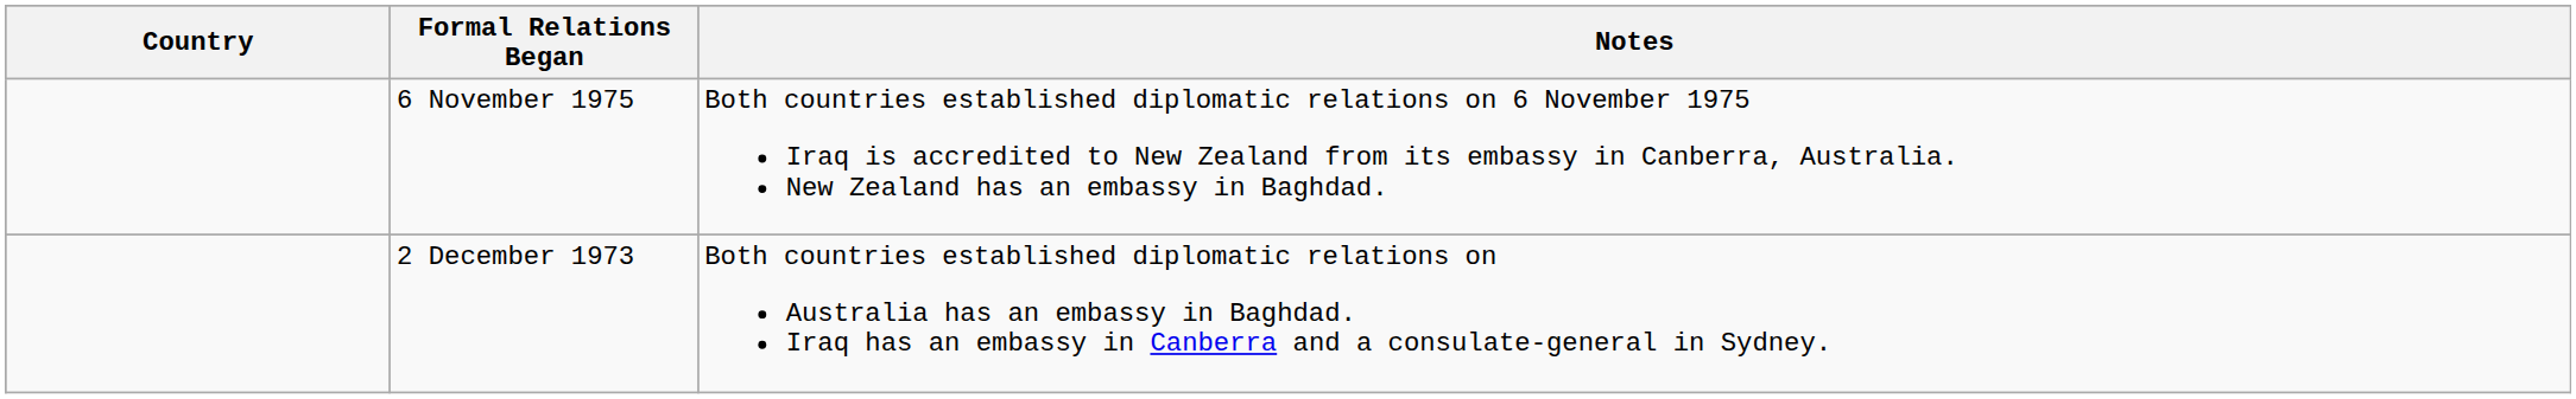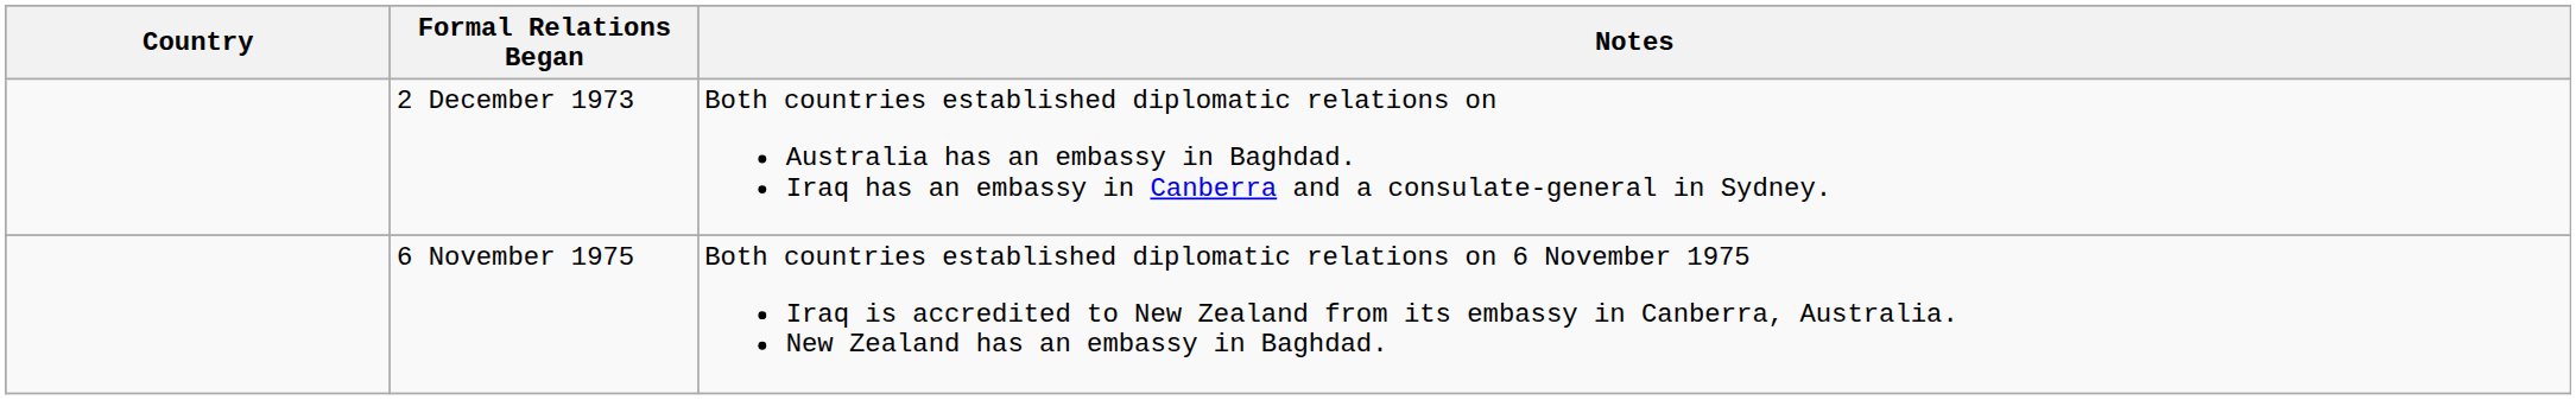rows swapped: 2 December 1973 <-> 6 November 1975
